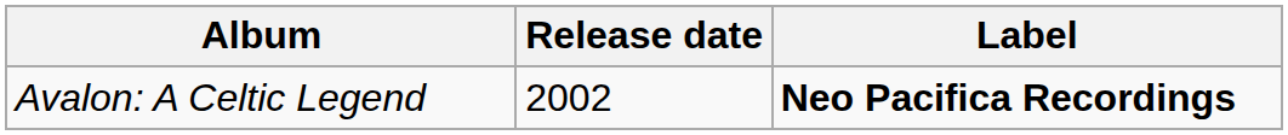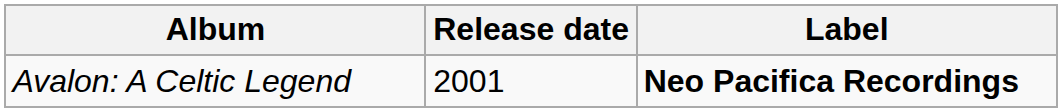Avalon: A Celtic Legend | Release date: 2002 -> 2001
